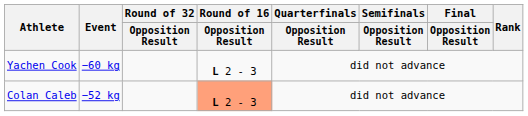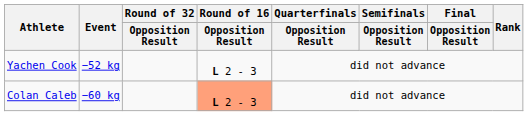Yachen Cook | Event: −60 kg -> −52 kg
Colan Caleb | Event: −52 kg -> −60 kg
